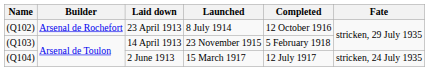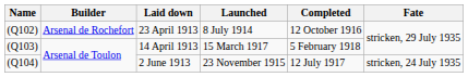14 April 1913 | Launched: 23 November 1915 -> 15 March 1917
2 June 1913 | Launched: 15 March 1917 -> 23 November 1915
